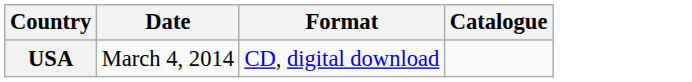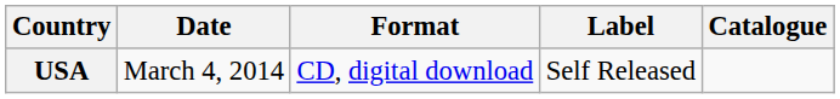+ column: Label | Self Released
